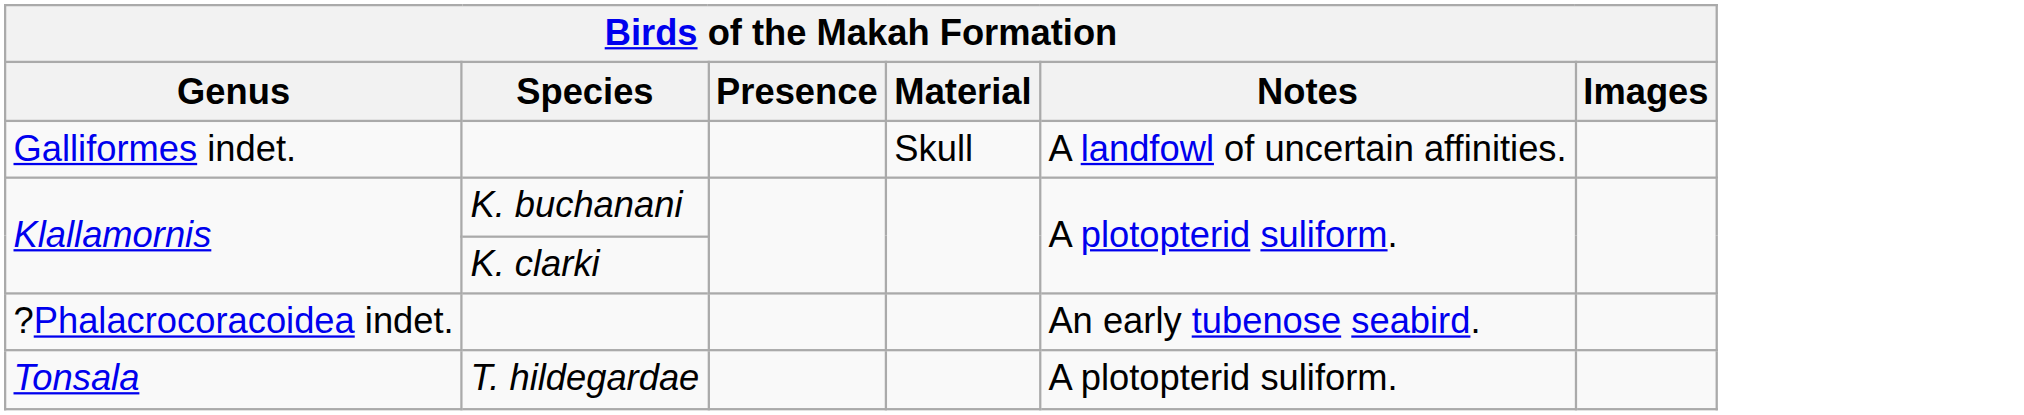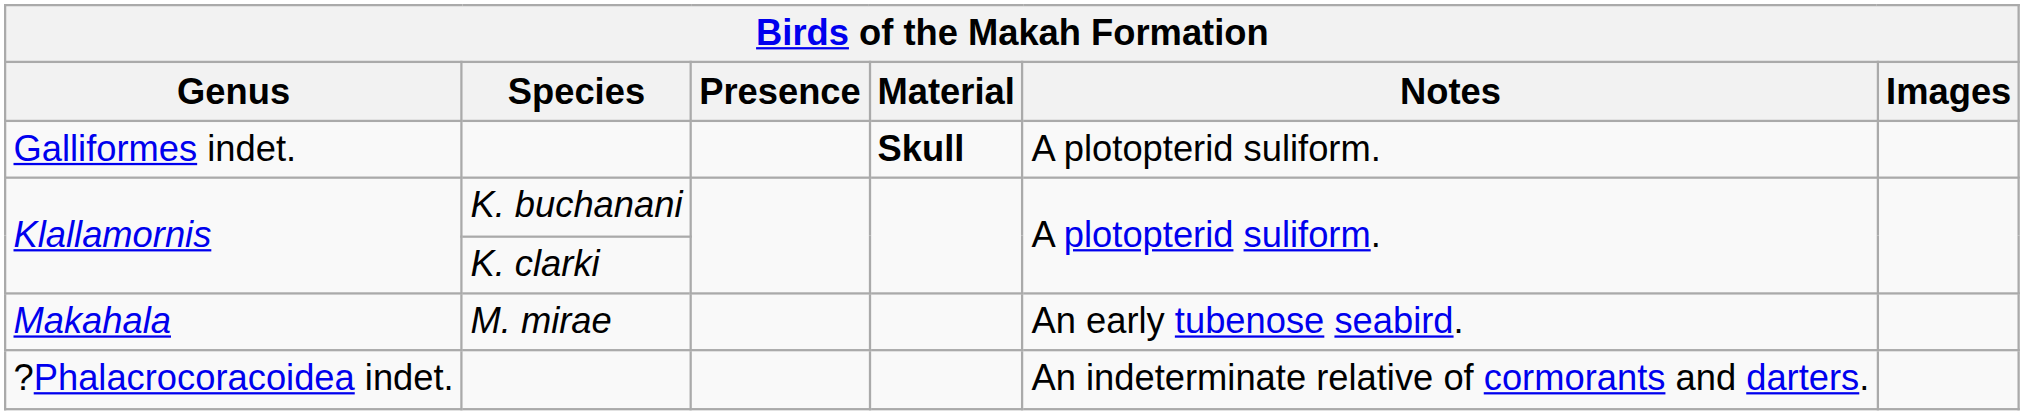Galliformes indet. | Material: normal -> bold
Galliformes indet. | Notes: A landfowl of uncertain affinities. -> A plotopterid suliform.
+ row: Makahala | M. mirae | An early tubenose seabird.
?Phalacrocoracoidea indet. | Notes: An early tubenose seabird. -> An indeterminate relative of cormorants and darters.
- row: Tonsala | T. hildegardae | A plotopterid suliform.
